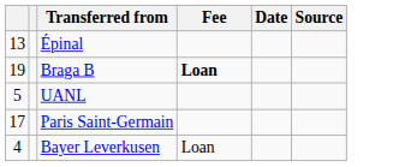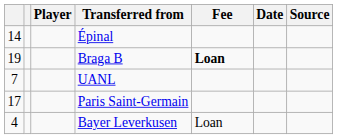+ column: Player
Épinal | column 1: 13 -> 14
UANL | column 1: 5 -> 7
